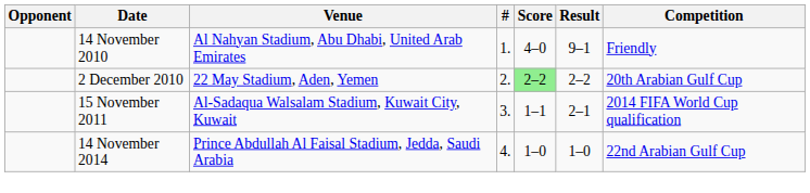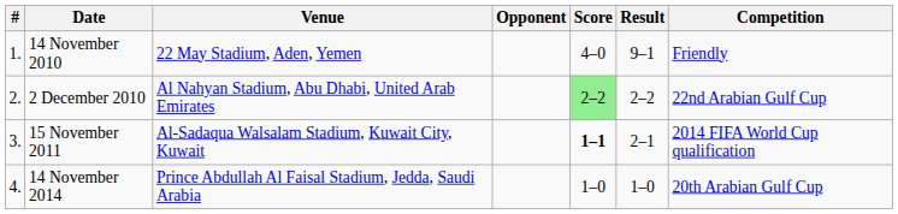columns swapped: # <-> Opponent
14 November 2010 | Venue: Al Nahyan Stadium, Abu Dhabi, United Arab Emirates -> 22 May Stadium, Aden, Yemen
2 December 2010 | Venue: 22 May Stadium, Aden, Yemen -> Al Nahyan Stadium, Abu Dhabi, United Arab Emirates
2 December 2010 | Competition: 20th Arabian Gulf Cup -> 22nd Arabian Gulf Cup
15 November 2011 | Score: normal -> bold
14 November 2014 | Competition: 22nd Arabian Gulf Cup -> 20th Arabian Gulf Cup
